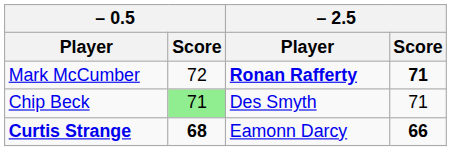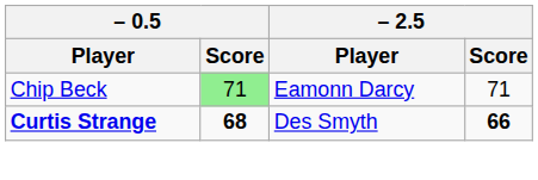- row: Mark McCumber | 72 | Ronan Rafferty | 71
Chip Beck | – 2.5 / Player: Des Smyth -> Eamonn Darcy
Curtis Strange | – 2.5 / Player: Eamonn Darcy -> Des Smyth
